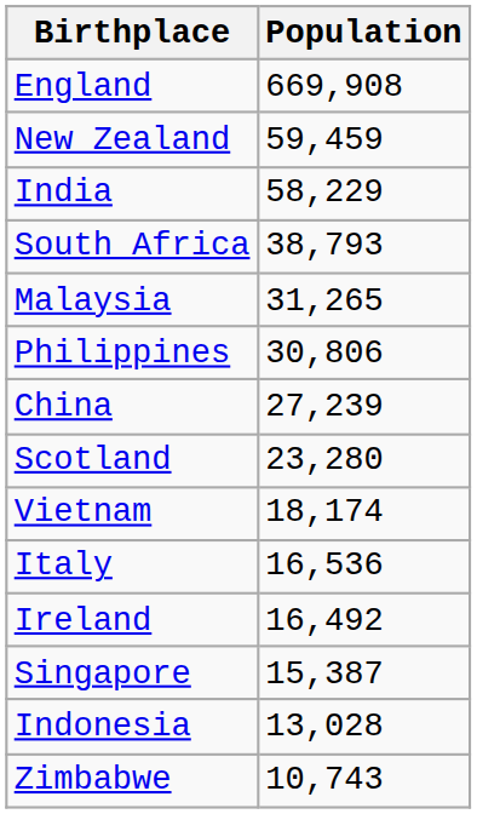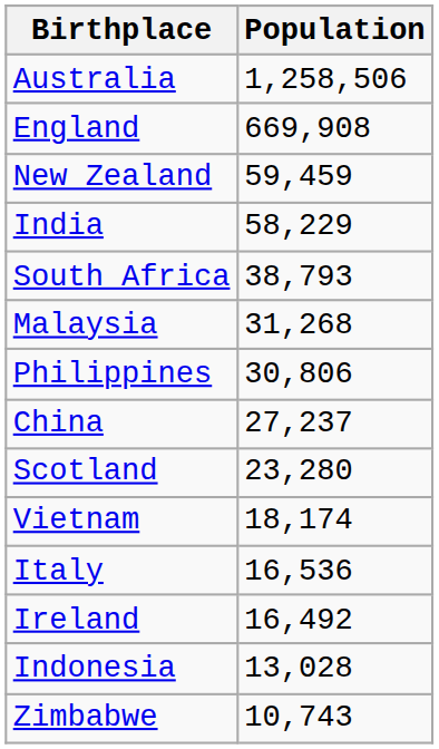+ row: Australia | 1,258,506
Malaysia | Population: 31,265 -> 31,268
China | Population: 27,239 -> 27,237
- row: Singapore | 15,387
